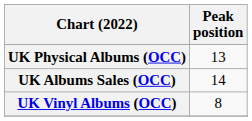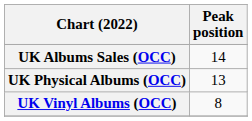rows swapped: UK Albums Sales (OCC) <-> UK Physical Albums (OCC)
